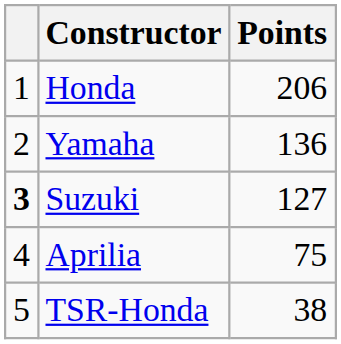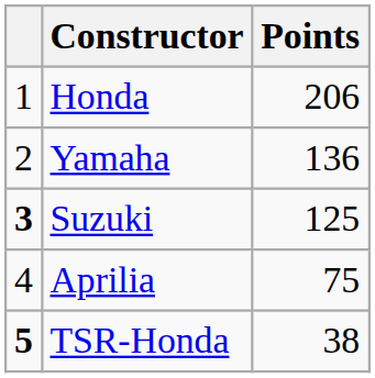Suzuki | Points: 127 -> 125
TSR-Honda | column 1: normal -> bold
